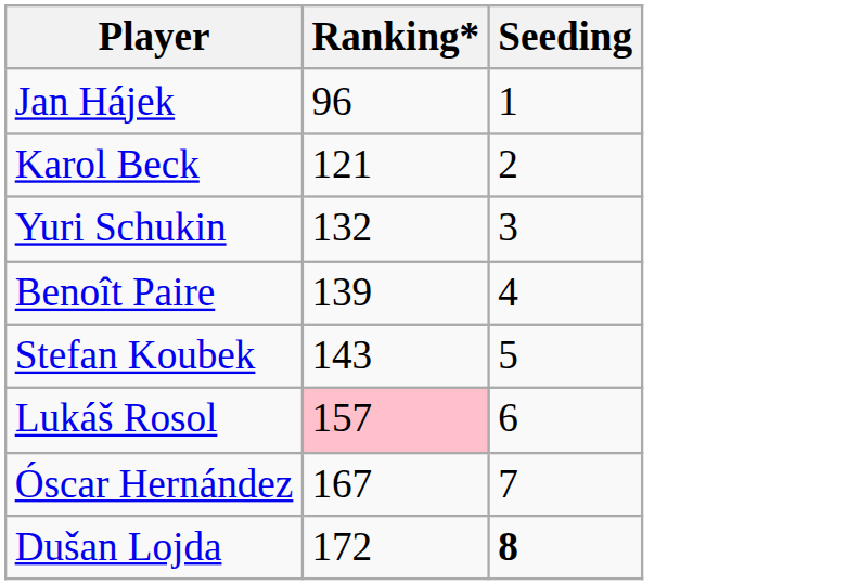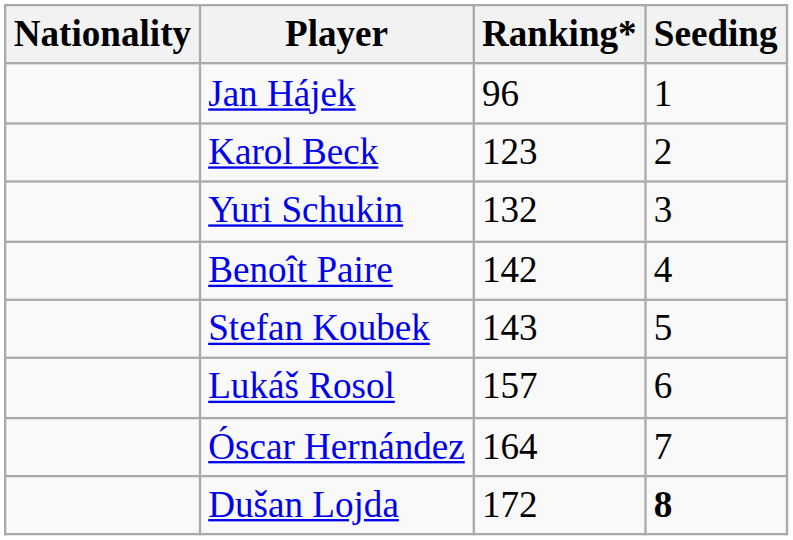+ column: Nationality
Karol Beck | Ranking*: 121 -> 123
Benoît Paire | Ranking*: 139 -> 142
Lukáš Rosol | Ranking*: pink background -> no background
Óscar Hernández | Ranking*: 167 -> 164
